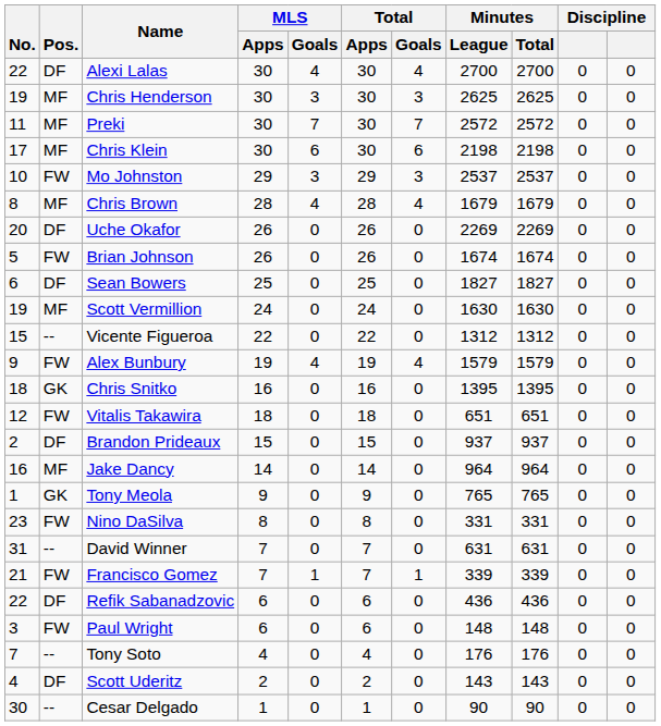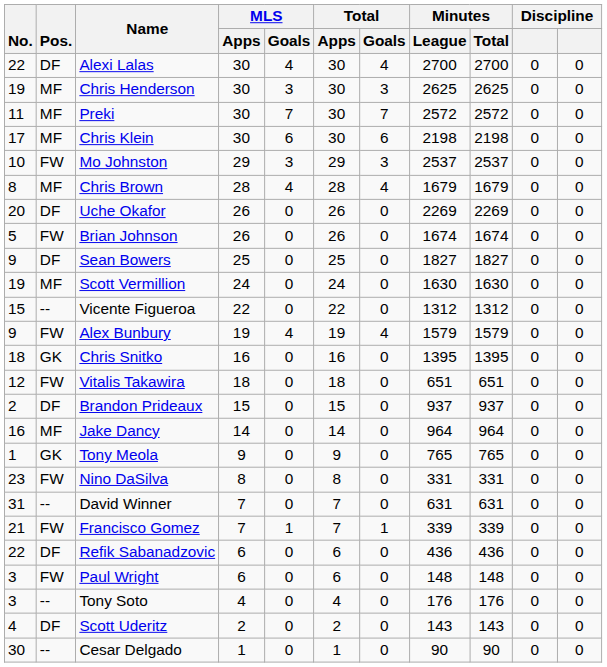Sean Bowers | No.: 6 -> 9
Tony Soto | No.: 7 -> 3
